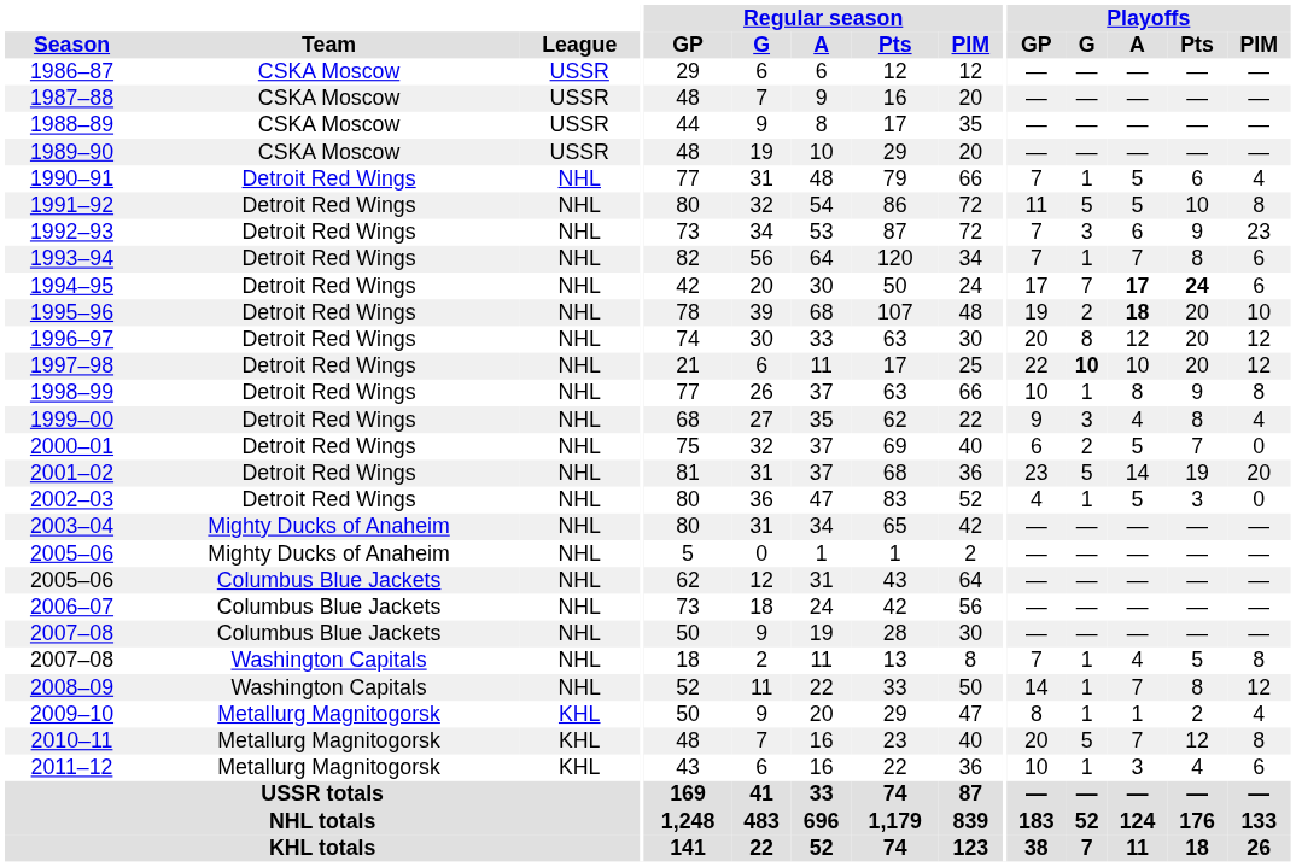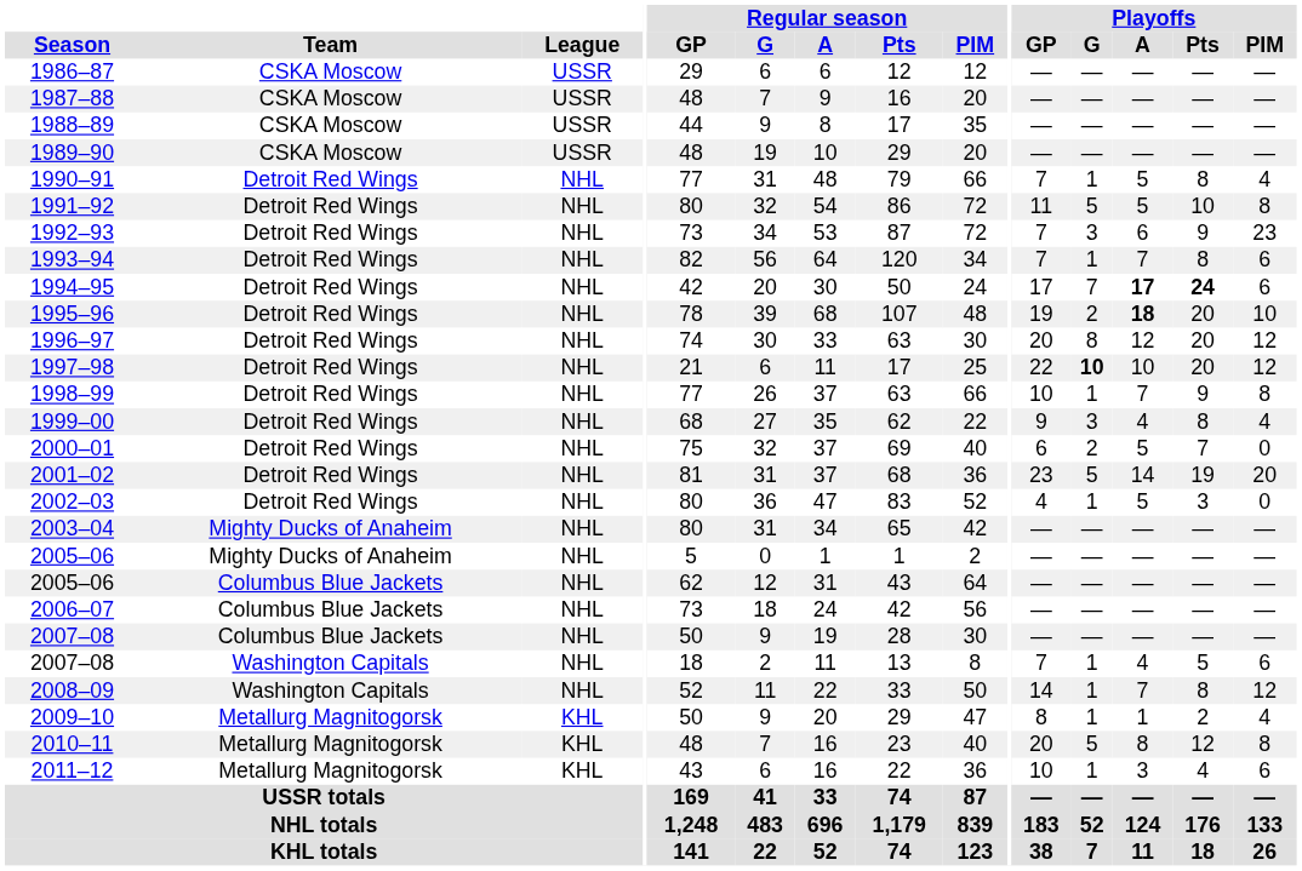1990–91 | Playoffs / Pts: 6 -> 8
1998–99 | Playoffs / A: 8 -> 7
2007–08 / Washington Capitals | Playoffs / PIM: 8 -> 6
2010–11 | Playoffs / A: 7 -> 8
